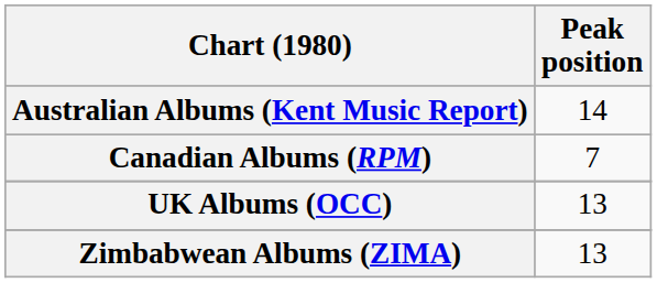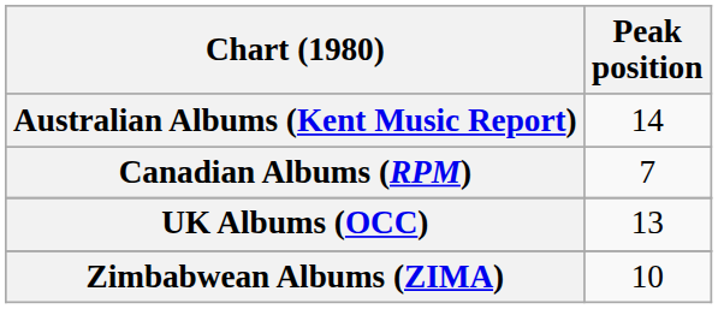Zimbabwean Albums (ZIMA) | Peak position: 13 -> 10
